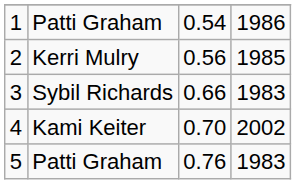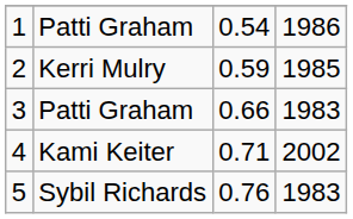2 | column 3: 0.56 -> 0.59
3 | column 2: Sybil Richards -> Patti Graham
4 | column 3: 0.70 -> 0.71
5 | column 2: Patti Graham -> Sybil Richards
